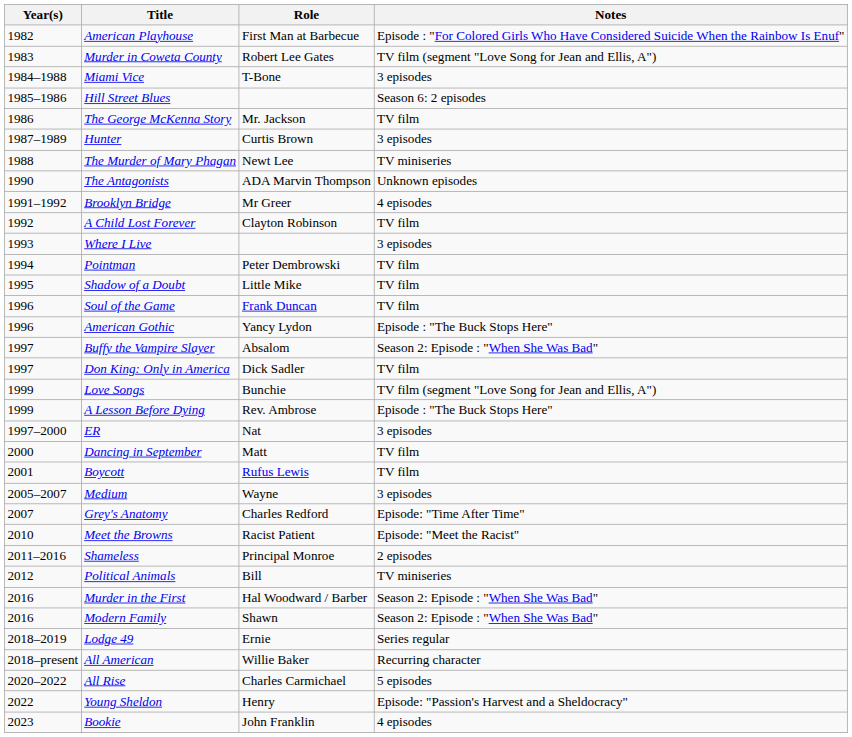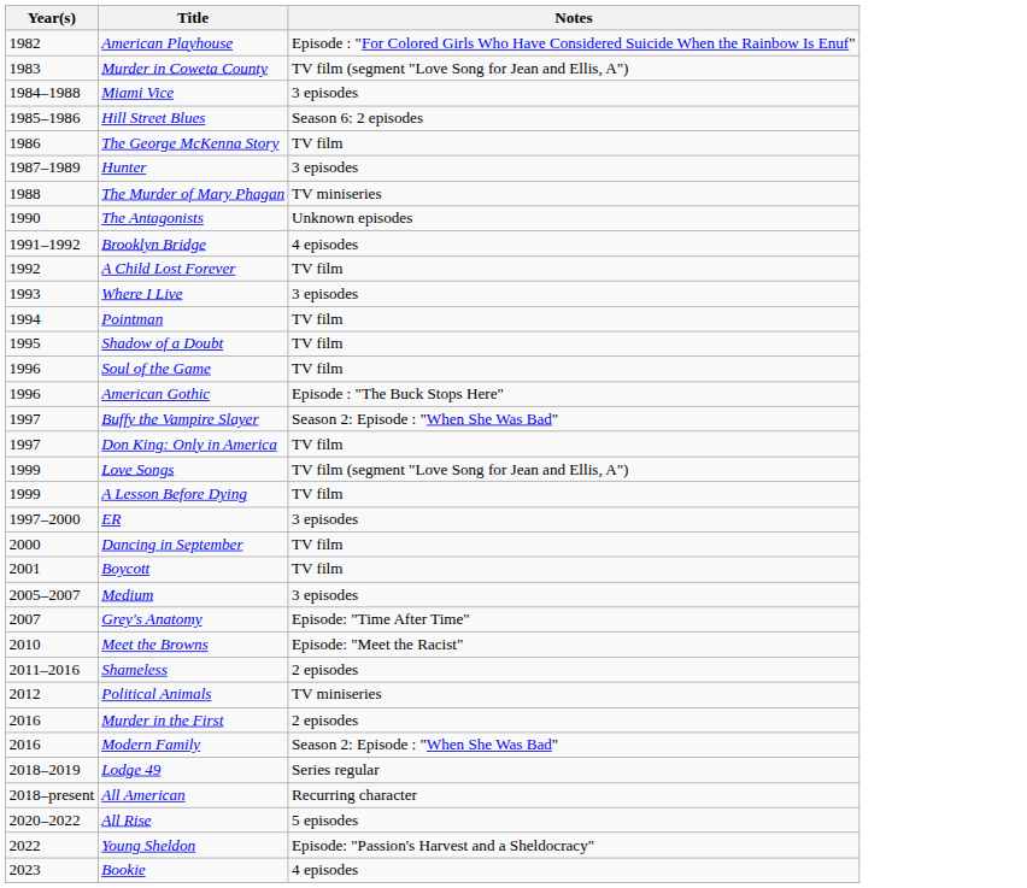- column: Role | First Man at Barbecue | Robert Lee Gates | T-Bone | Mr. Jackson | Curtis Brown | Newt Lee | ADA Marvin Thompson | Mr Greer | Clayton Robinson | Peter Dembrowski | Little Mike | Frank Duncan | Yancy Lydon | Absalom | Dick Sadler | Bunchie | Rev. Ambrose | Nat | Matt | Rufus Lewis | Wayne | Charles Redford | Racist Patient | Principal Monroe | Bill | Hal Woodward / Barber | Shawn | Ernie | Willie Baker | Charles Carmichael | Henry | John Franklin
A Lesson Before Dying | Notes: Episode : "The Buck Stops Here" -> TV film
Murder in the First | Notes: Season 2: Episode : "When She Was Bad" -> 2 episodes
